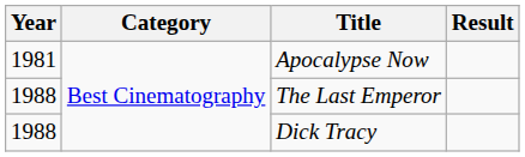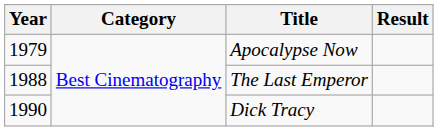Apocalypse Now | Year: 1981 -> 1979
Dick Tracy | Year: 1988 -> 1990
